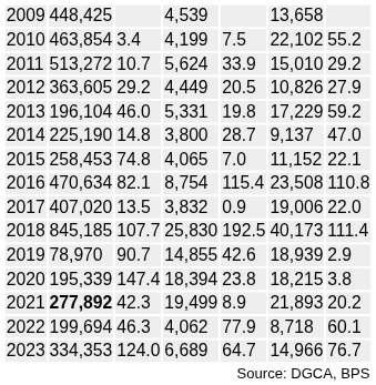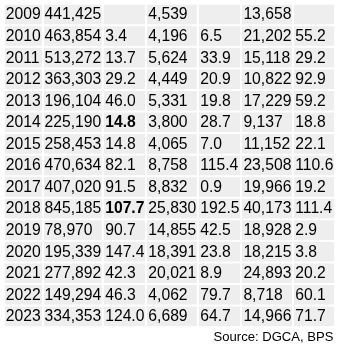2009 | column 2: 448,425 -> 441,425
2010 | column 4: 4,199 -> 4,196
2010 | column 5: 7.5 -> 6.5
2010 | column 6: 22,102 -> 21,202
2011 | column 3: 10.7 -> 13.7
2011 | column 6: 15,010 -> 15,118
2012 | column 2: 363,605 -> 363,303
2012 | column 5: 20.5 -> 20.9
2012 | column 6: 10,826 -> 10,822
2012 | column 7: 27.9 -> 92.9
2014 | column 3: normal -> bold
2014 | column 7: 47.0 -> 18.8
2015 | column 3: 74.8 -> 14.8
2016 | column 4: 8,754 -> 8,758
2016 | column 7: 110.8 -> 110.6
2017 | column 3: 13.5 -> 91.5
2017 | column 4: 3,832 -> 8,832
2017 | column 6: 19,006 -> 19,966
2017 | column 7: 22.0 -> 19.2
2018 | column 3: normal -> bold
2019 | column 5: 42.6 -> 42.5
2019 | column 6: 18,939 -> 18,928
2020 | column 4: 18,394 -> 18,391
2021 | column 2: bold -> normal
2021 | column 4: 19,499 -> 20,021
2021 | column 6: 21,893 -> 24,893
2022 | column 2: 199,694 -> 149,294
2022 | column 5: 77.9 -> 79.7
2023 | column 7: 76.7 -> 71.7
